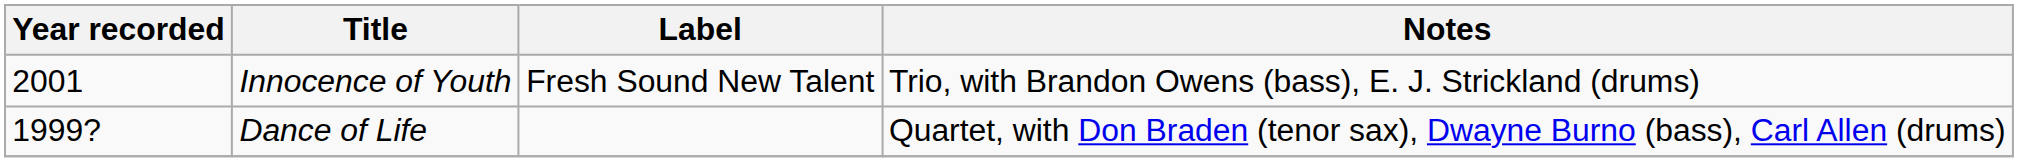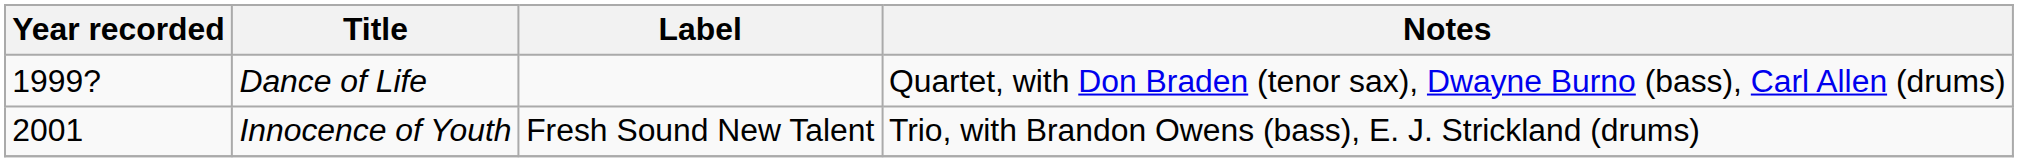rows swapped: Dance of Life <-> Innocence of Youth
